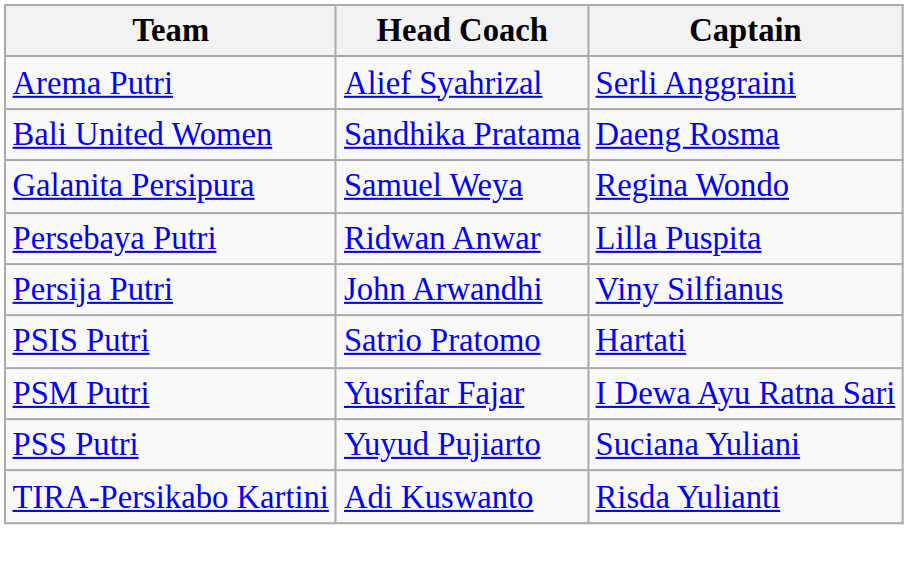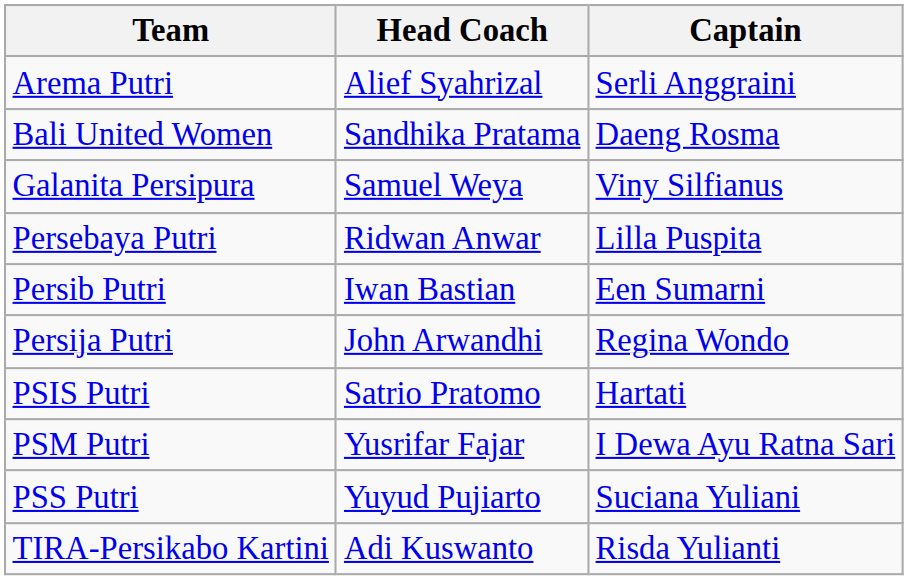Galanita Persipura | Captain: Regina Wondo -> Viny Silfianus
+ row: Persib Putri | Iwan Bastian | Een Sumarni
Persija Putri | Captain: Viny Silfianus -> Regina Wondo
